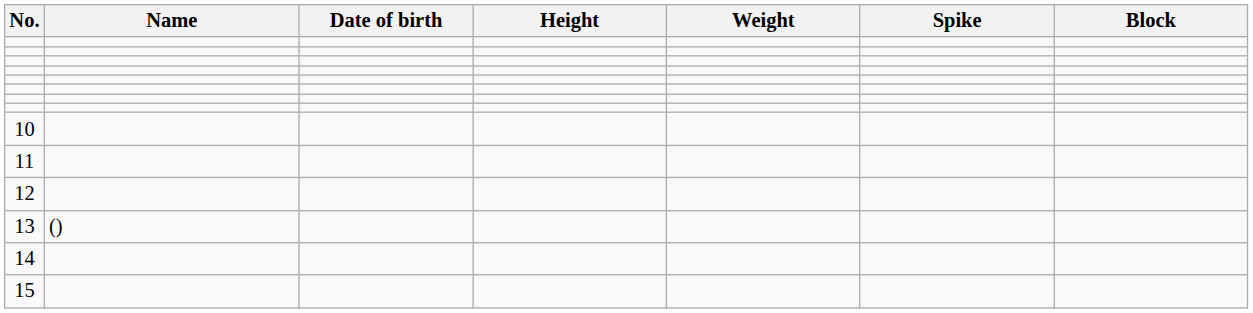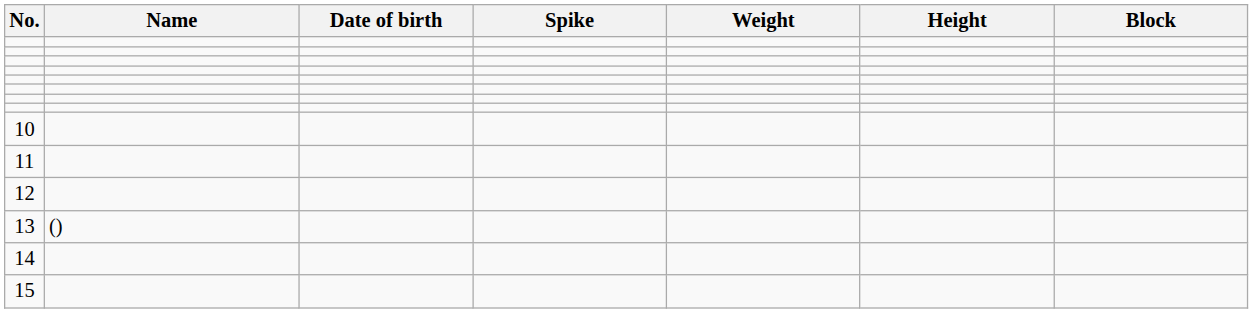columns swapped: Height <-> Spike
